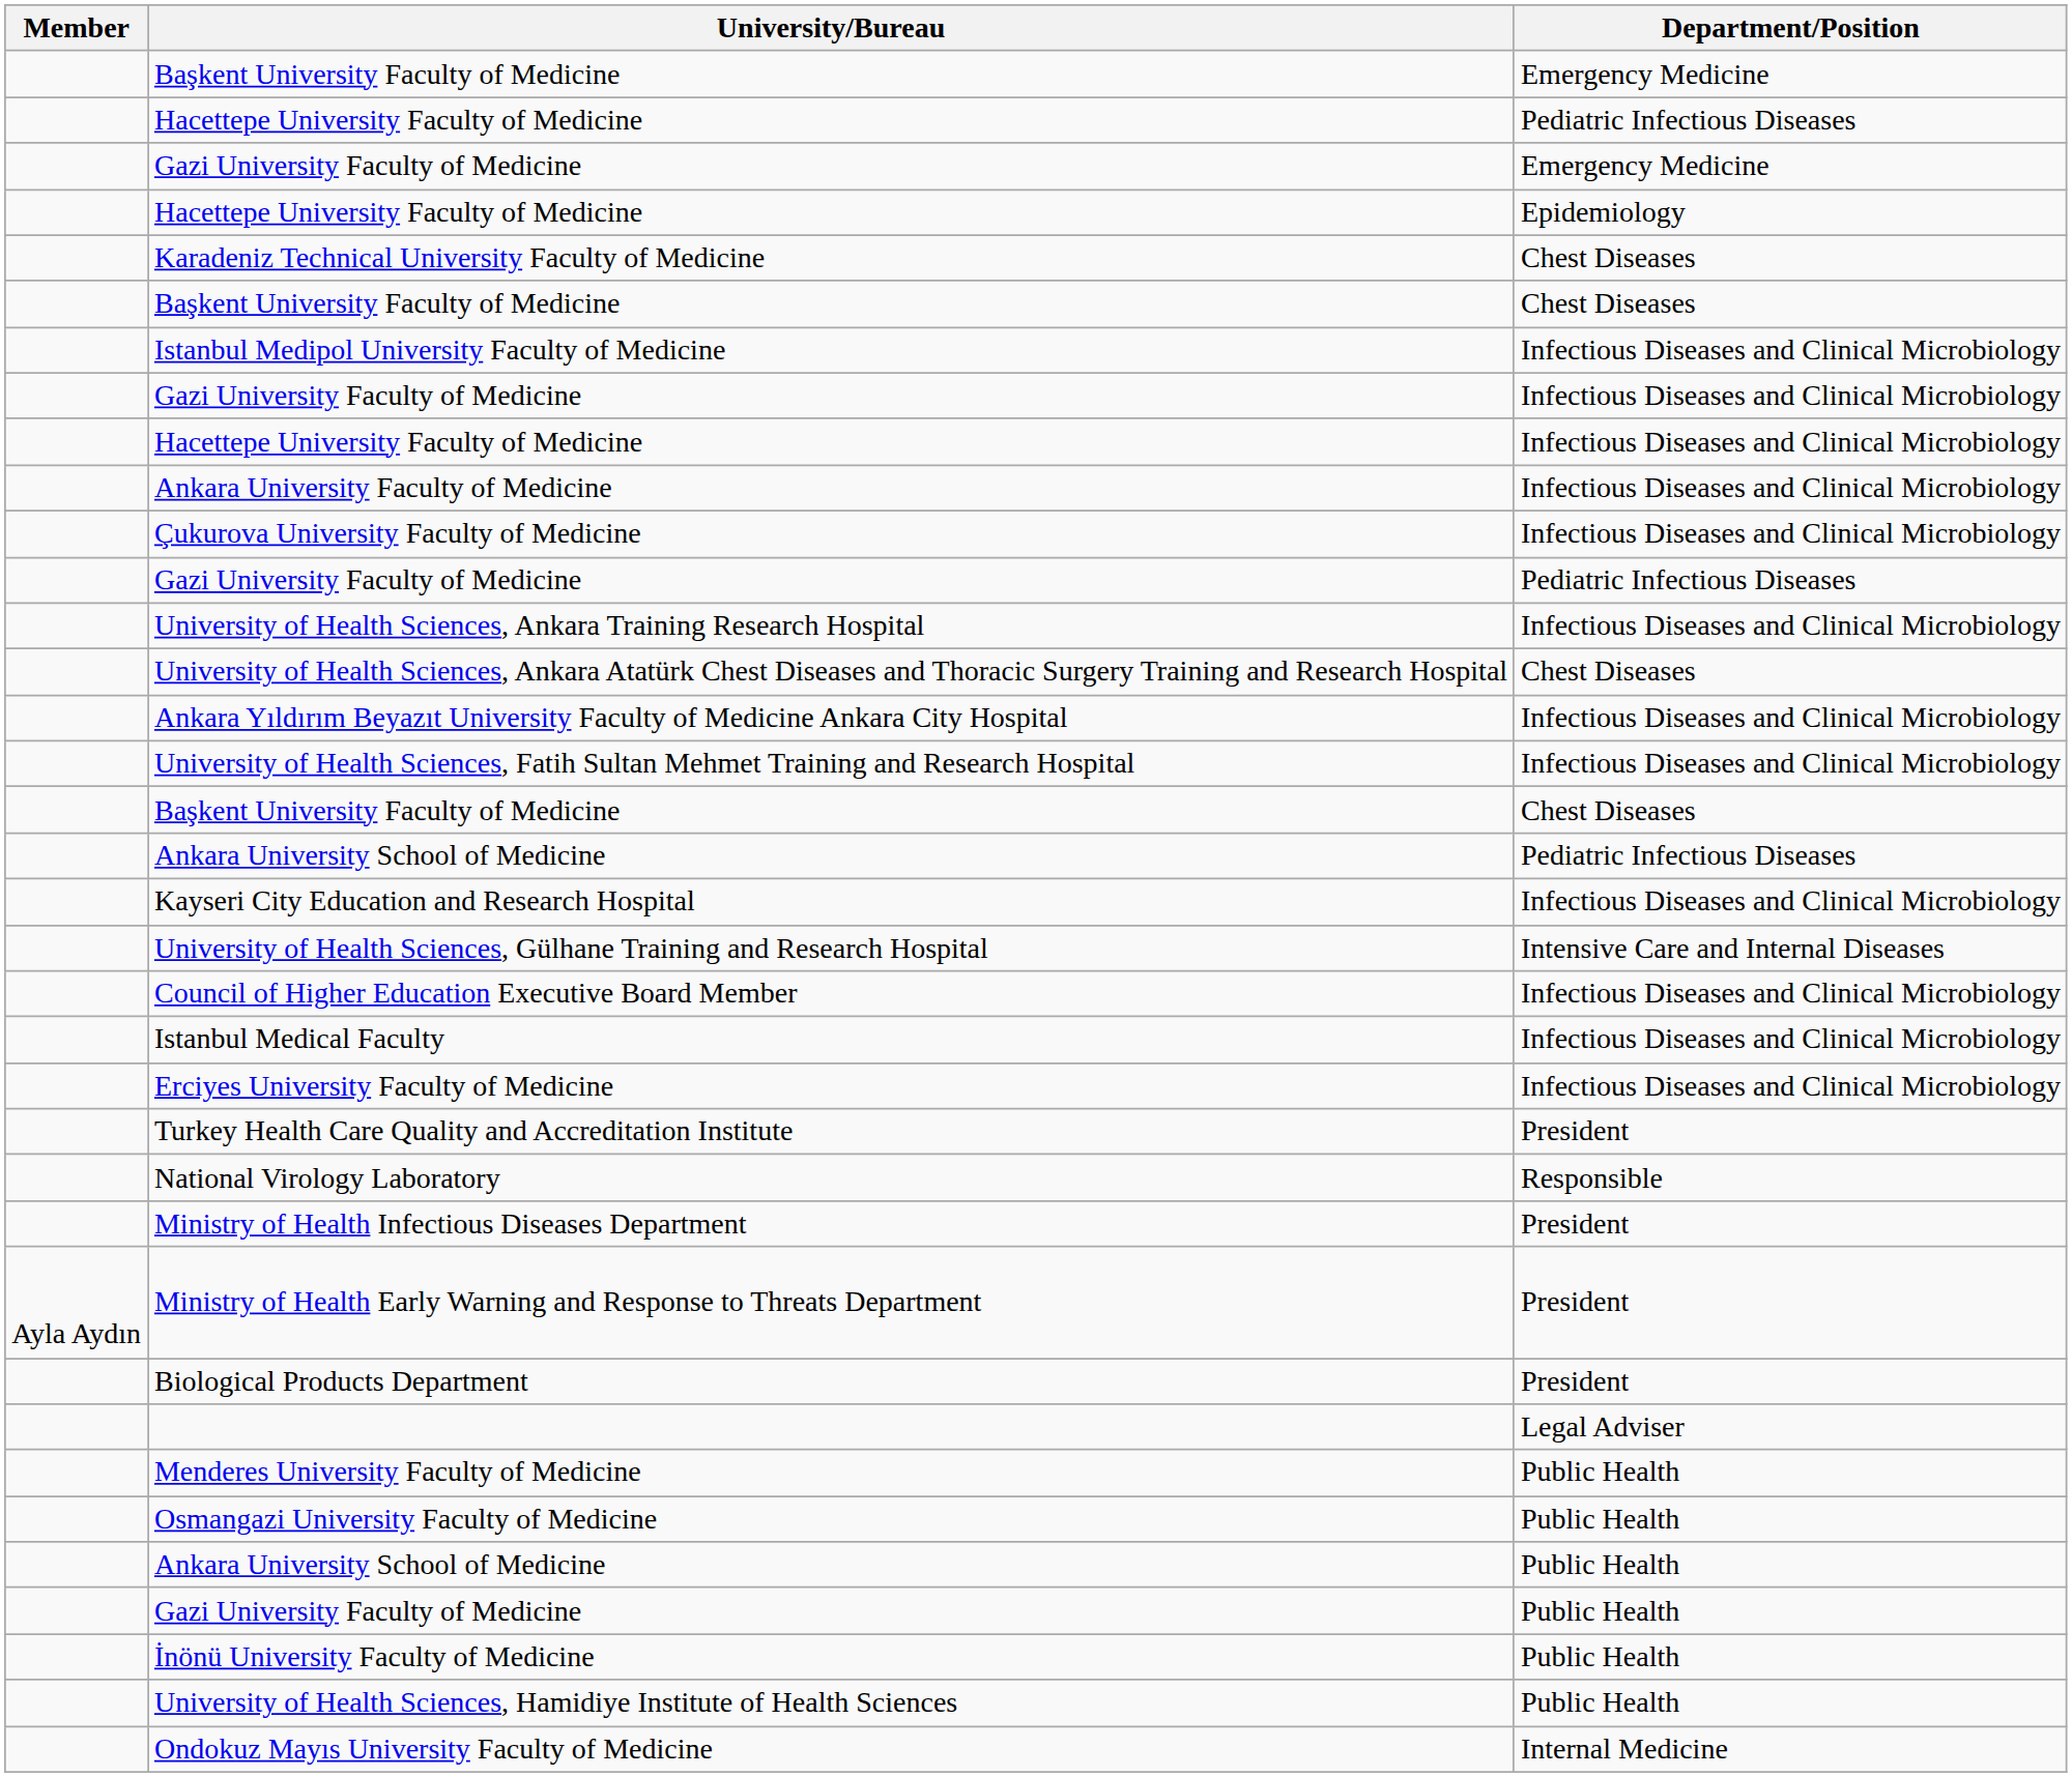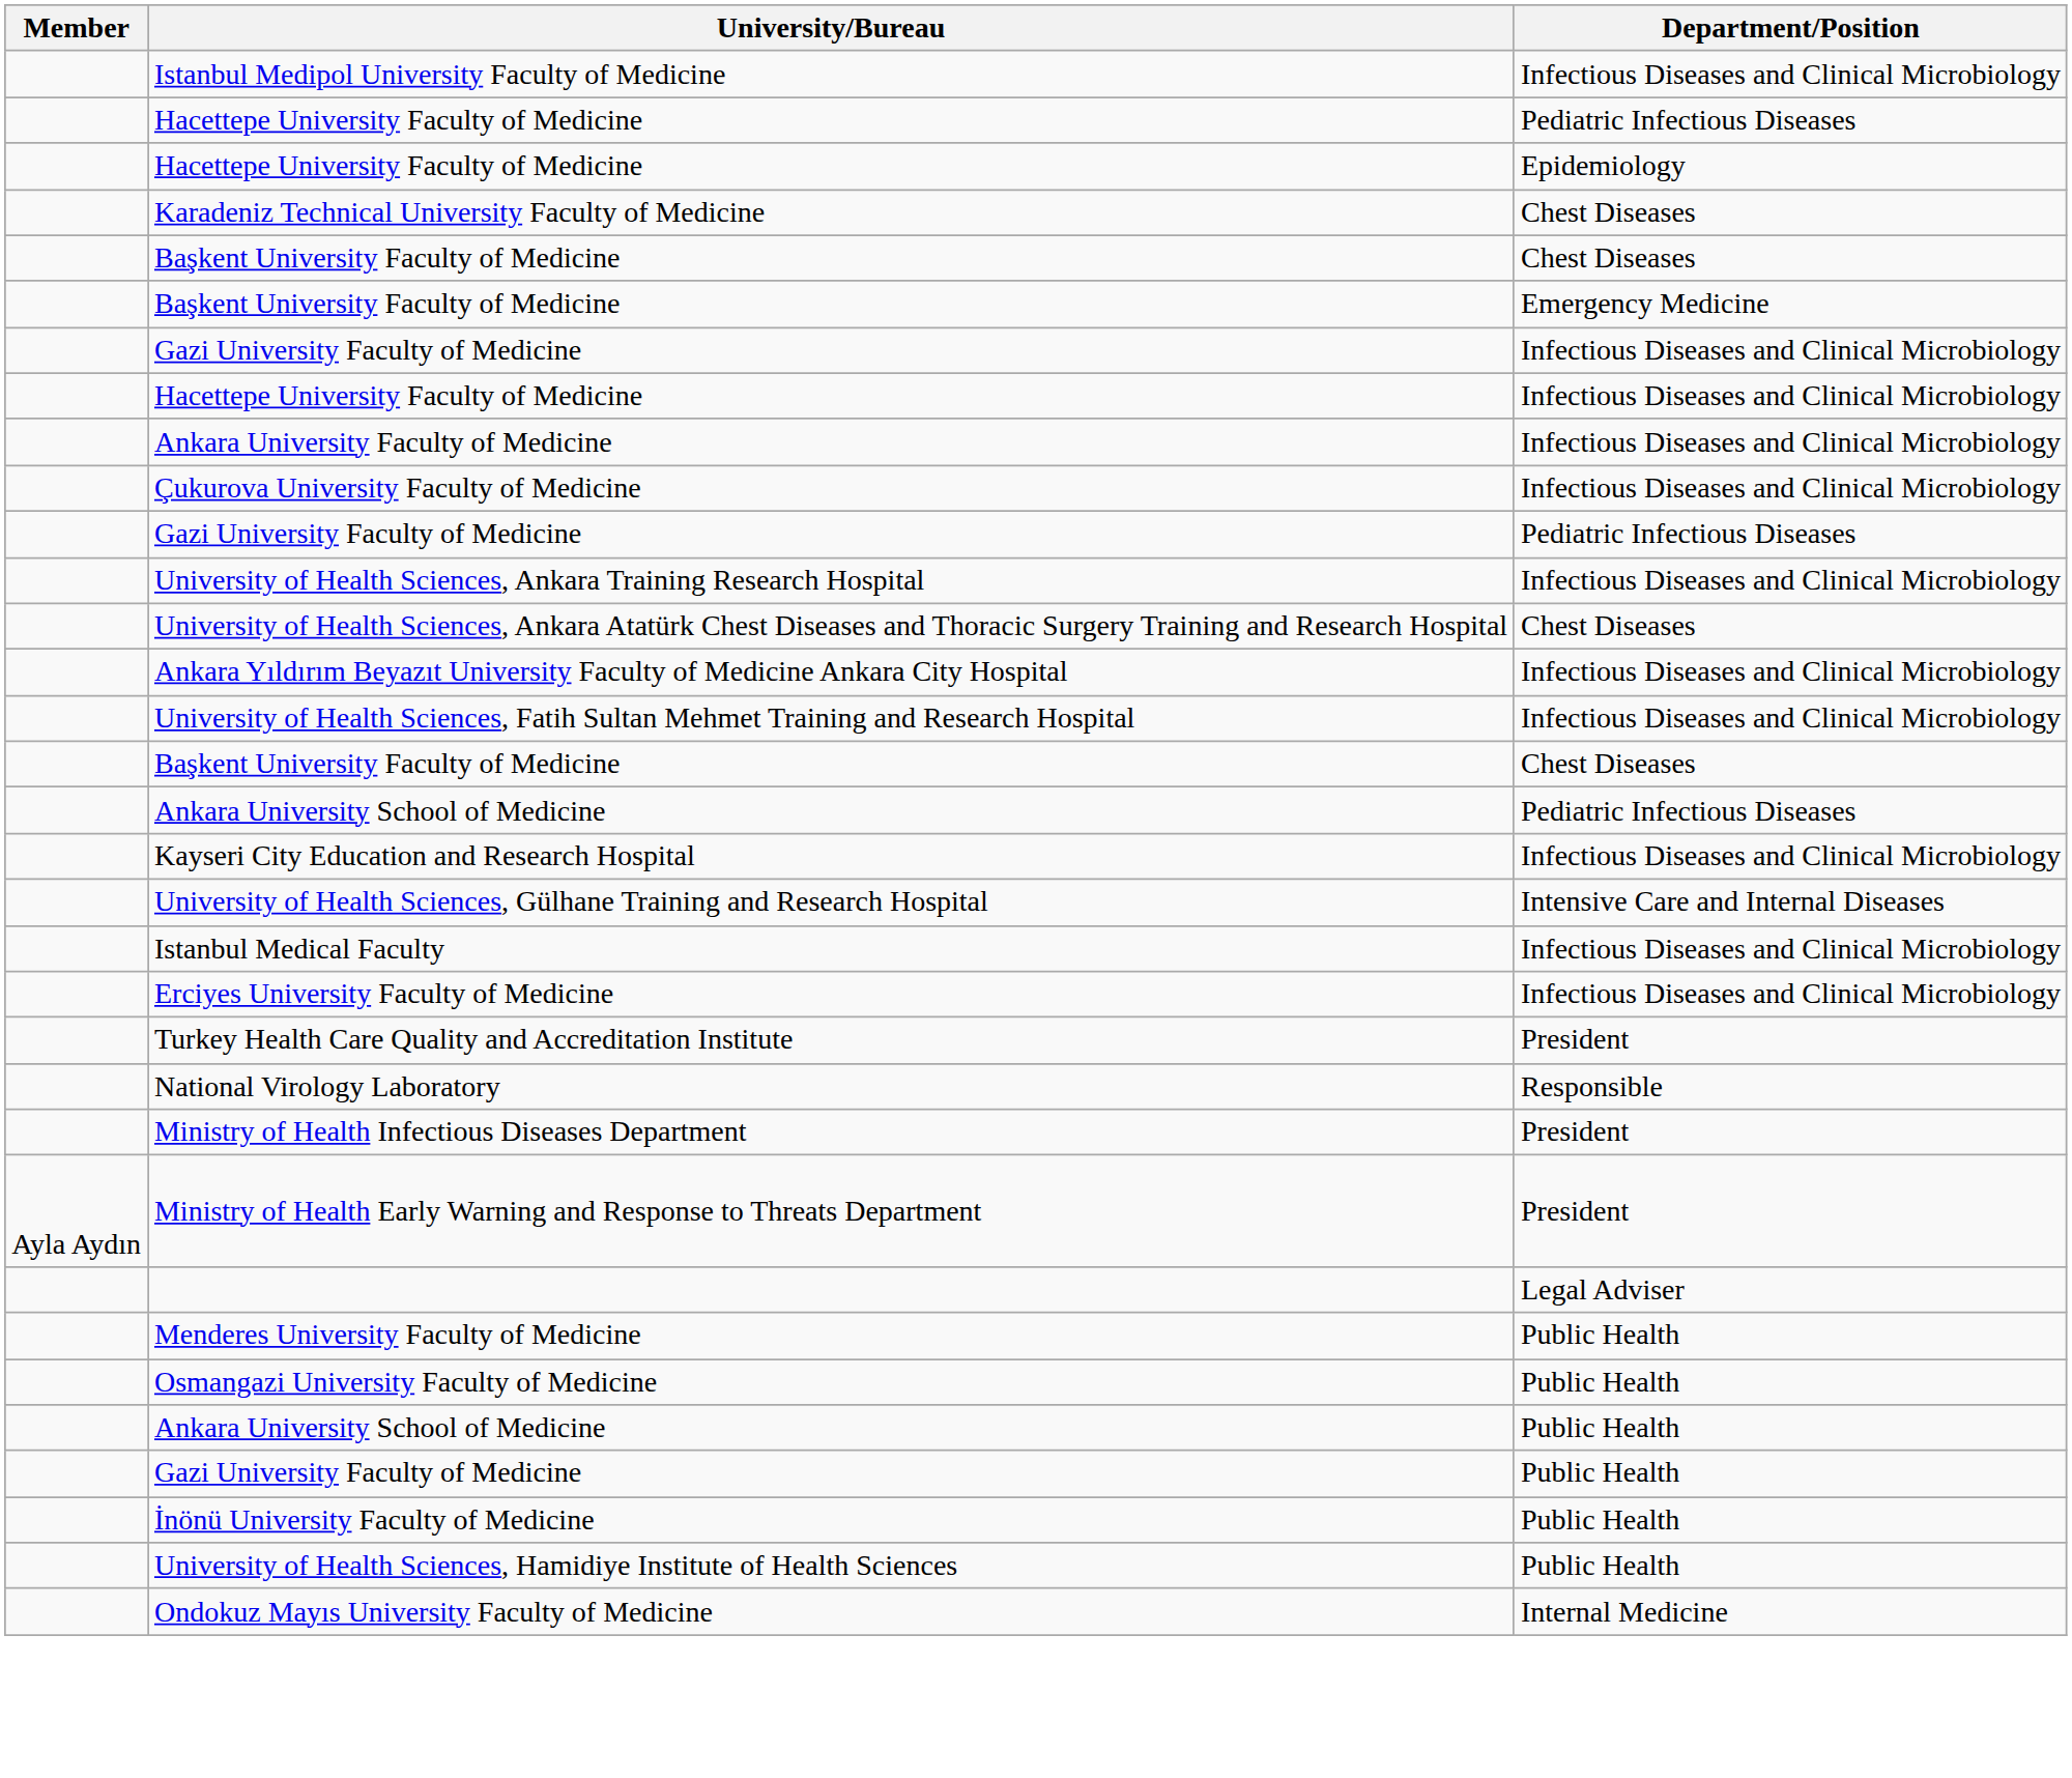rows swapped: Başkent University Faculty of Medicine / Emergency Medicine <-> Istanbul Medipol University Faculty of Medicine
- row: Gazi University Faculty of Medicine | Emergency Medicine
- row: Council of Higher Education Executive Board Member | Infectious Diseases and Clinical Microbiology
- row: Biological Products Department | President
